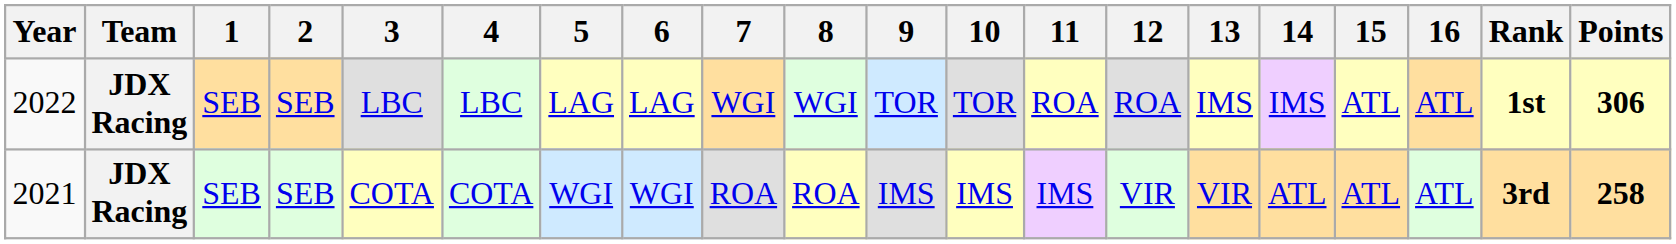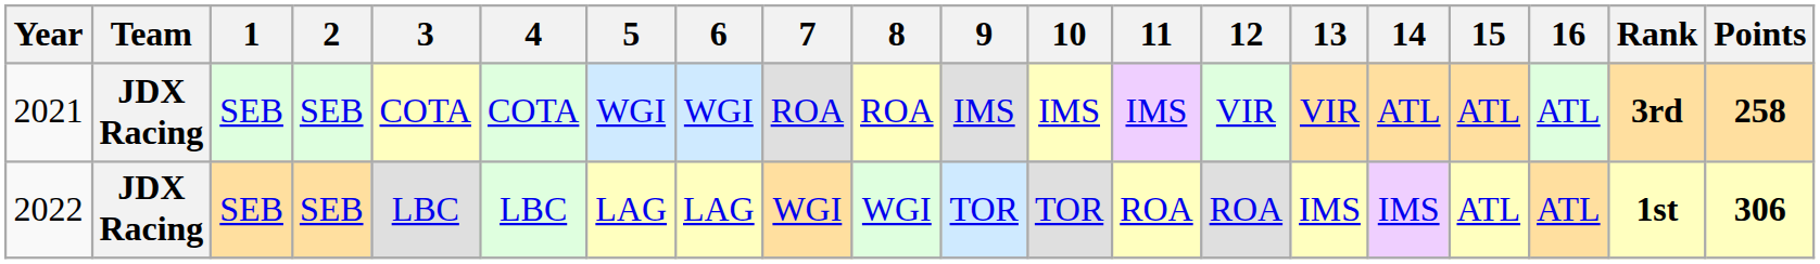rows swapped: 2021 <-> 2022
